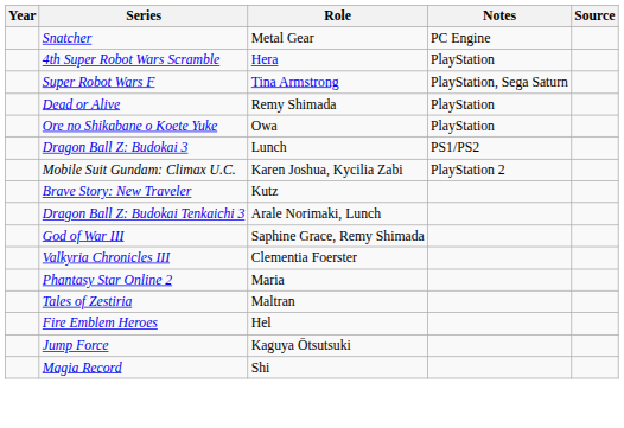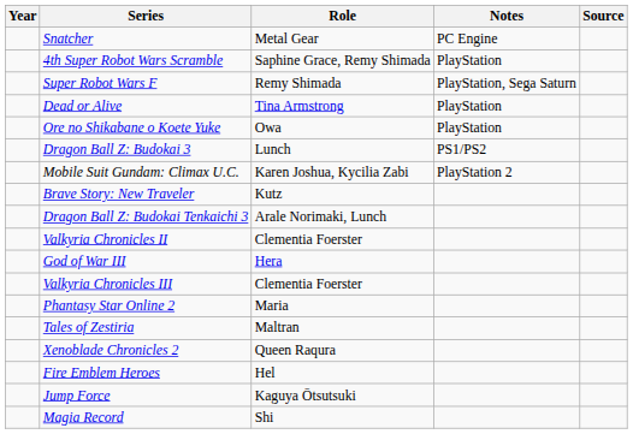4th Super Robot Wars Scramble | Role: Hera -> Saphine Grace, Remy Shimada
Super Robot Wars F | Role: Tina Armstrong -> Remy Shimada
Dead or Alive | Role: Remy Shimada -> Tina Armstrong
+ row: Valkyria Chronicles II | Clementia Foerster
God of War III | Role: Saphine Grace, Remy Shimada -> Hera
+ row: Xenoblade Chronicles 2 | Queen Raqura
